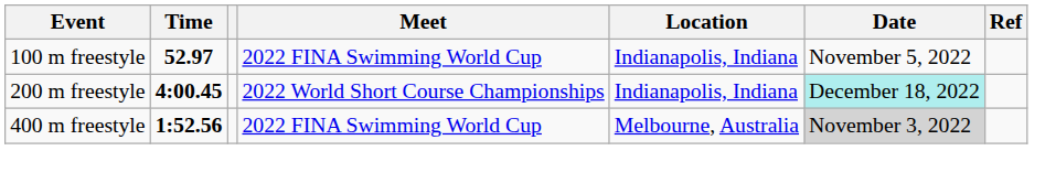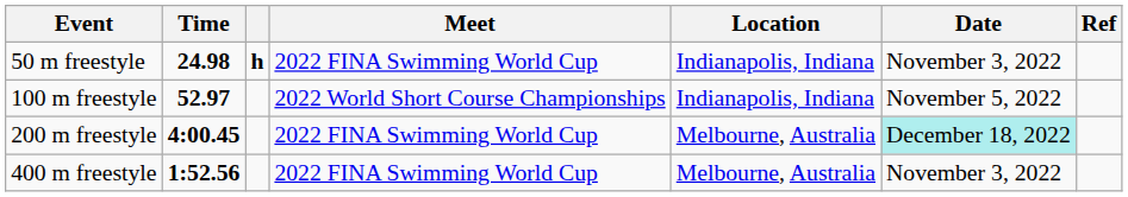+ row: 50 m freestyle | 24.98 | h | 2022 FINA Swimming World Cup | Indianapolis, Indiana | November 3, 2022
100 m freestyle | Meet: 2022 FINA Swimming World Cup -> 2022 World Short Course Championships
200 m freestyle | Meet: 2022 World Short Course Championships -> 2022 FINA Swimming World Cup
200 m freestyle | Location: Indianapolis, Indiana -> Melbourne, Australia
400 m freestyle | Date: lightgrey background -> no background
